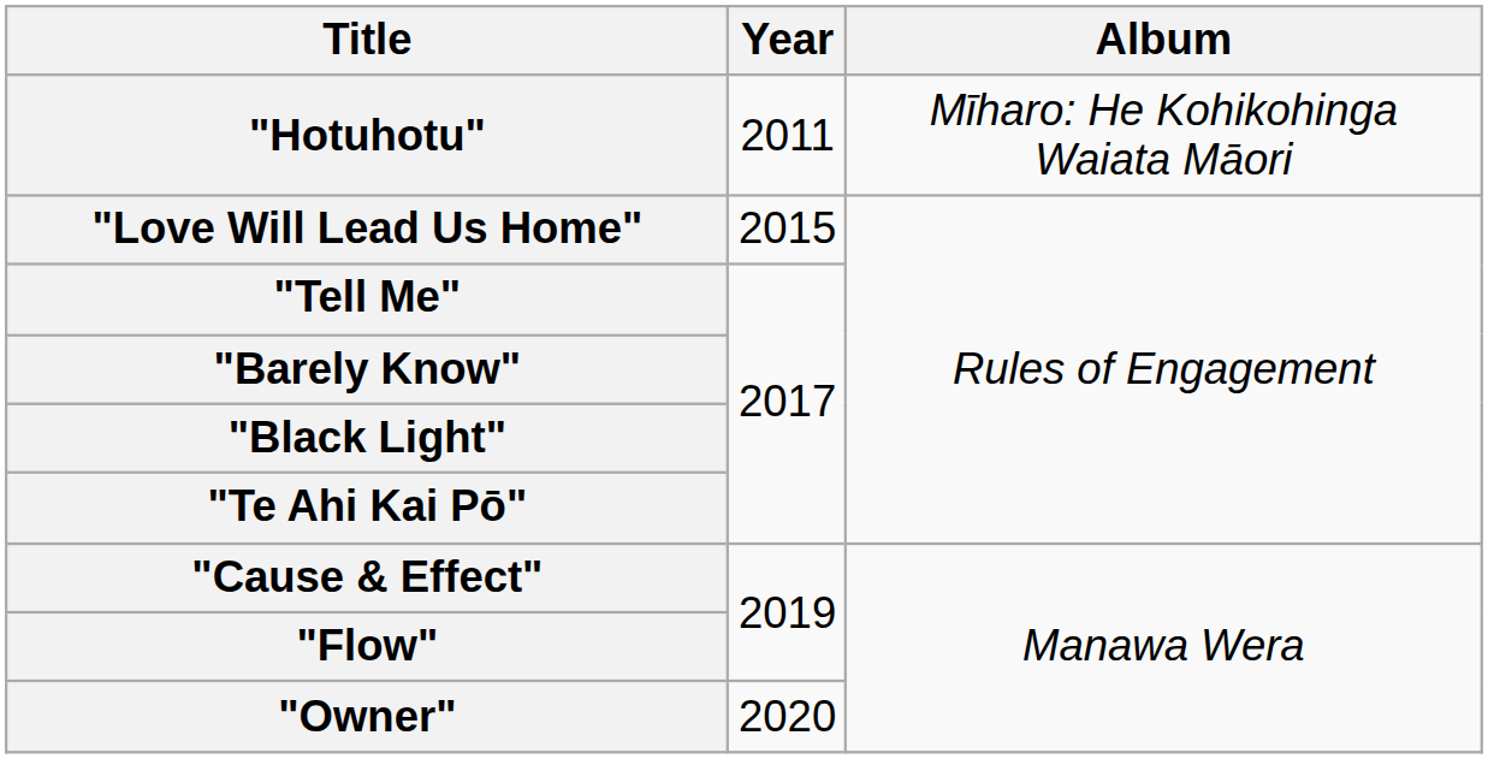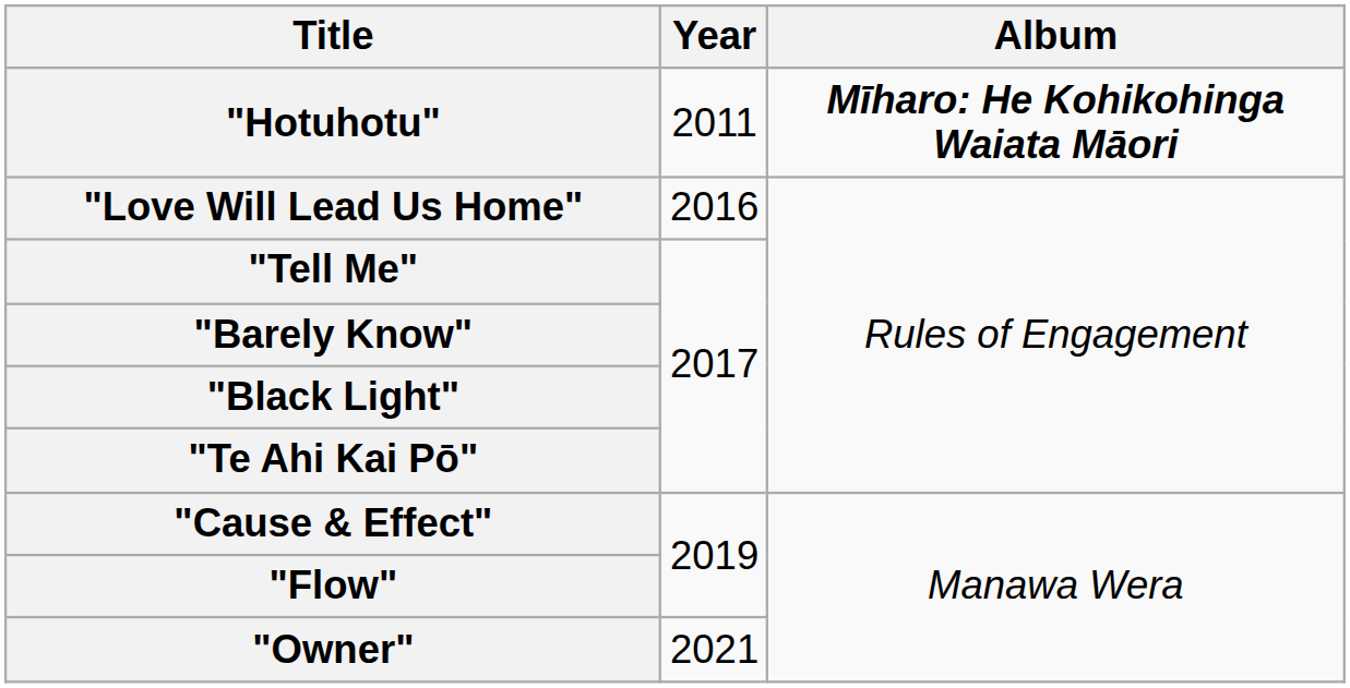"Hotuhotu" | Album: normal -> bold
"Love Will Lead Us Home" | Year: 2015 -> 2016
"Owner" | Year: 2020 -> 2021
